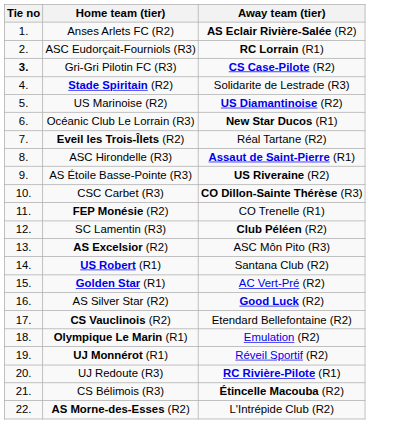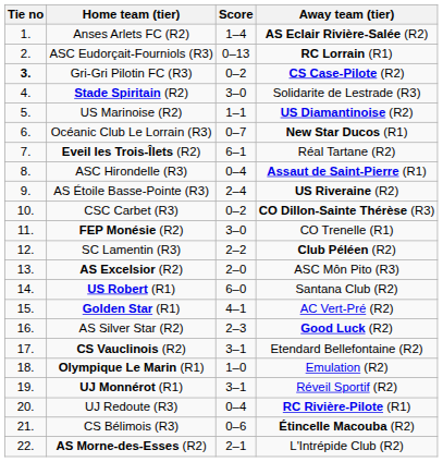+ column: Score | 1–4 | 0–13 | 0–2 | 3–0 | 1–1 | 0–7 | 6–1 | 0–4 | 2–4 | 0–2 | 3–0 | 2–2 | 2–0 | 6–0 | 4–1 | 2–3 | 3–1 | 1–0 | 3–1 | 0–4 | 0–6 | 2–1
